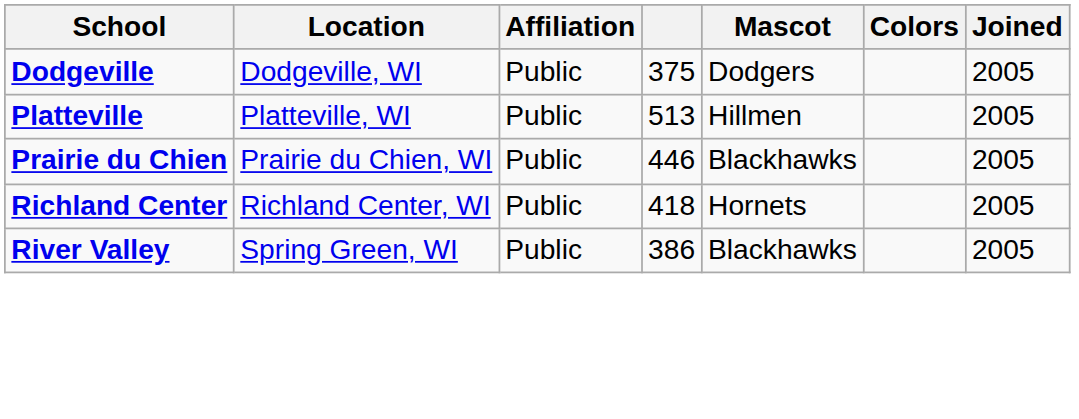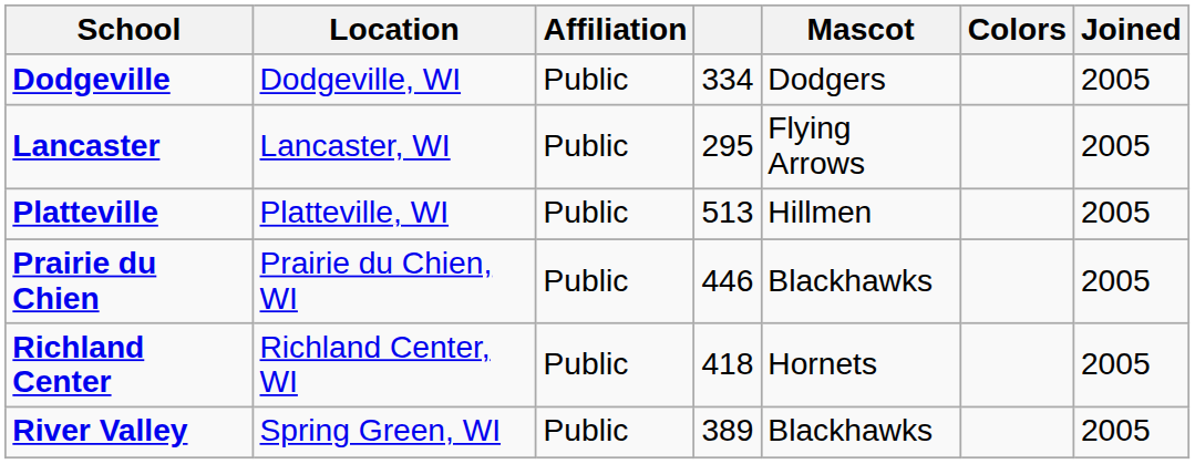Dodgeville | column 4: 375 -> 334
+ row: Lancaster | Lancaster, WI | Public | 295 | Flying Arrows | 2005
River Valley | column 4: 386 -> 389
